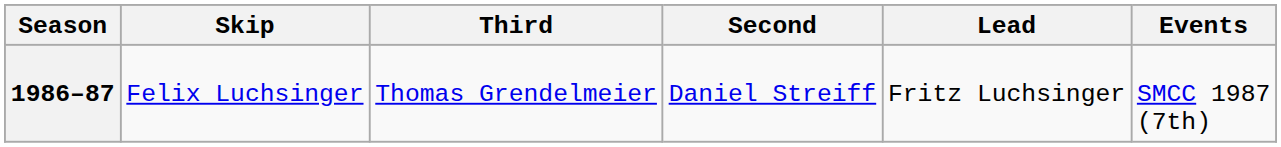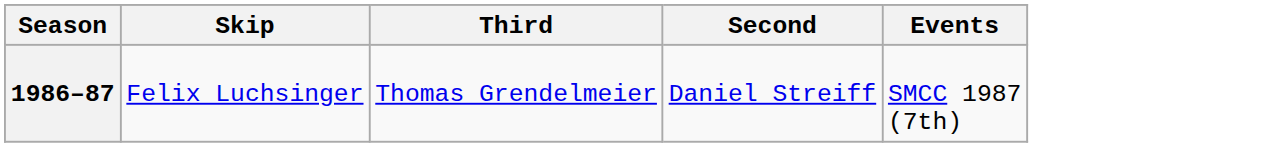- column: Lead | Fritz Luchsinger
